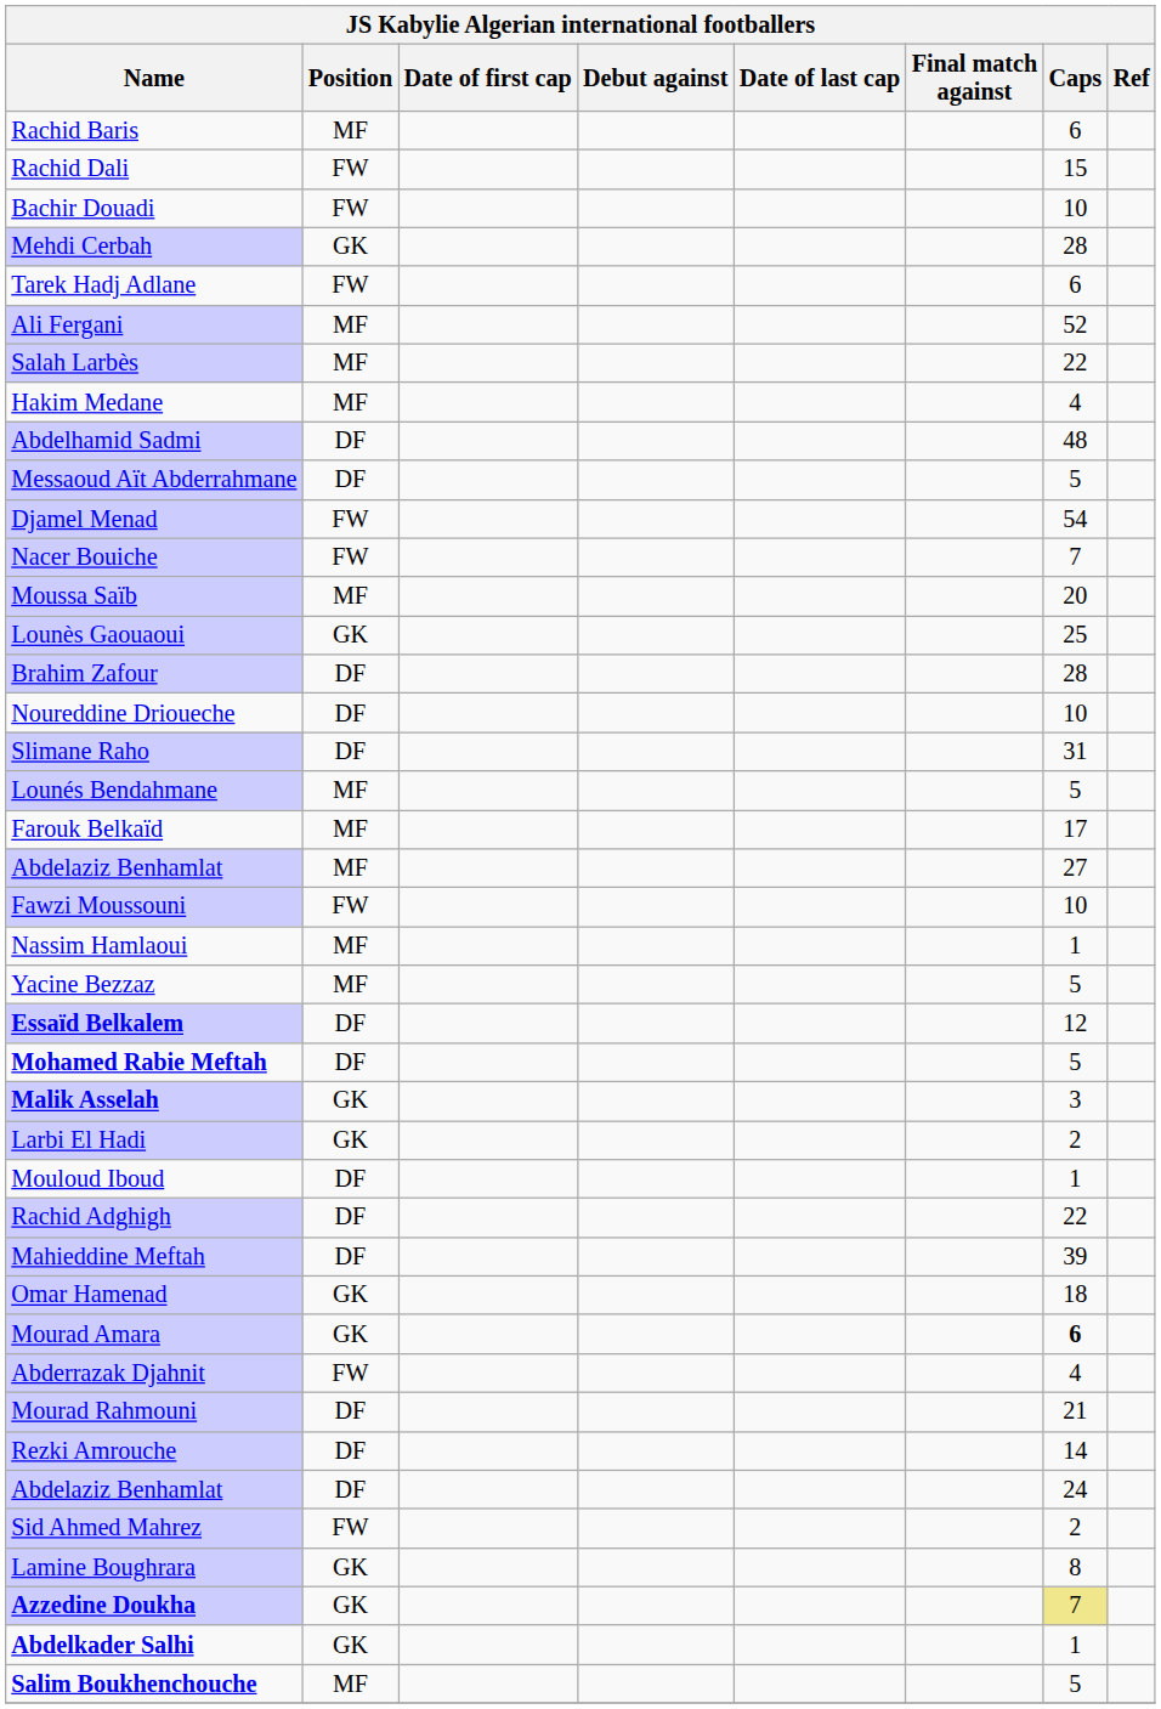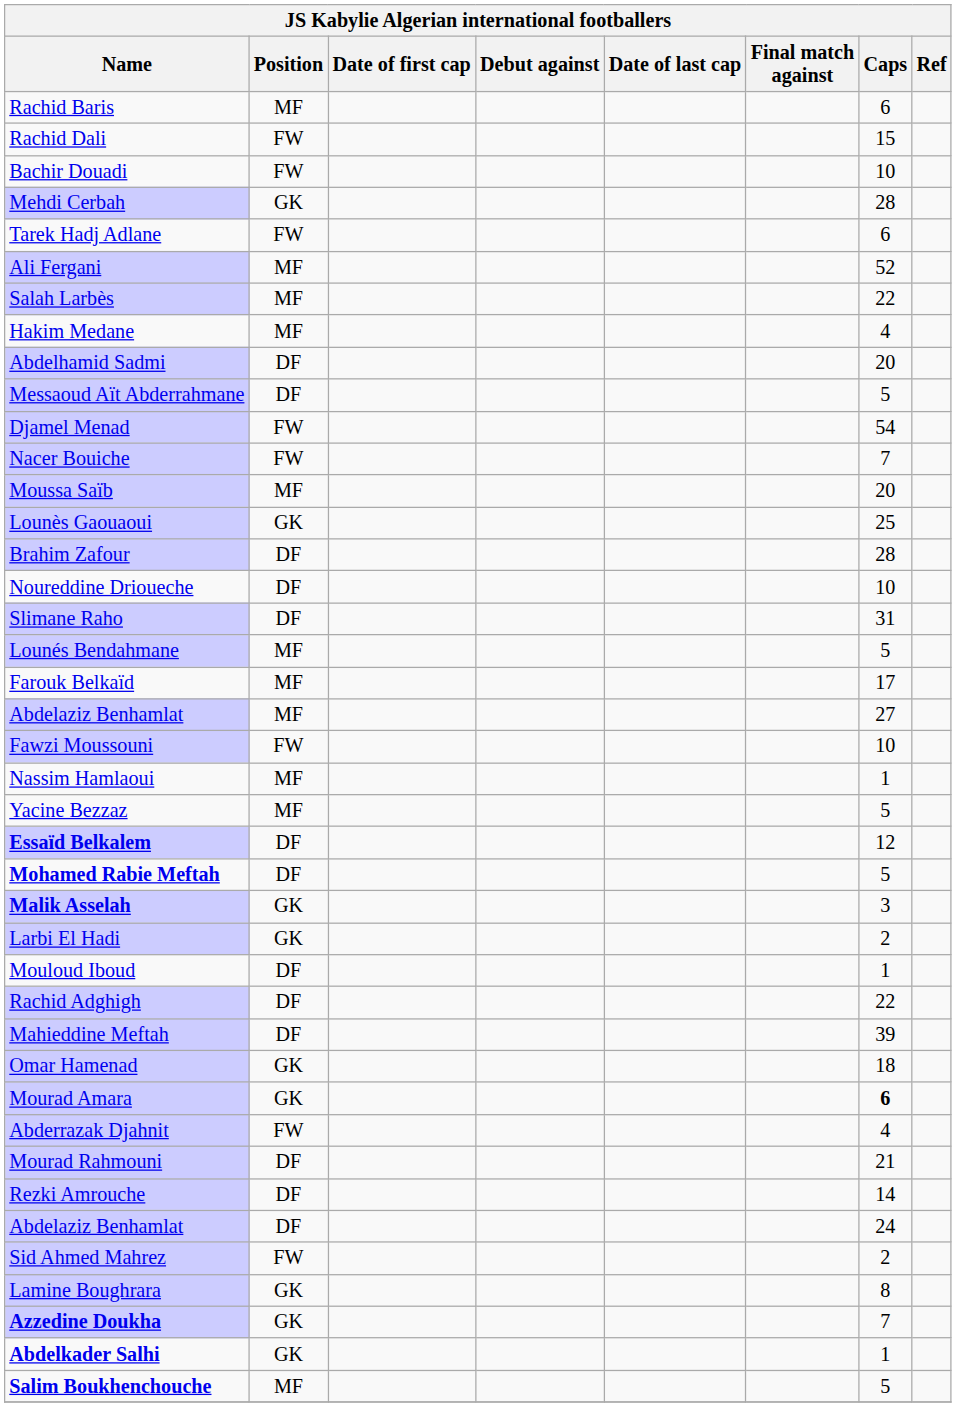Abdelhamid Sadmi | Caps: 48 -> 20
Azzedine Doukha | Caps: khaki background -> no background
